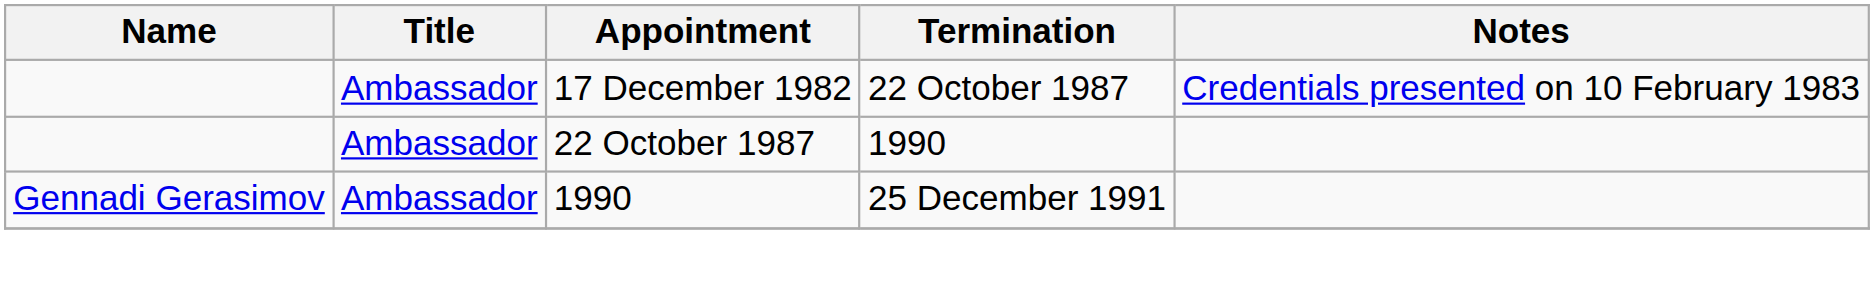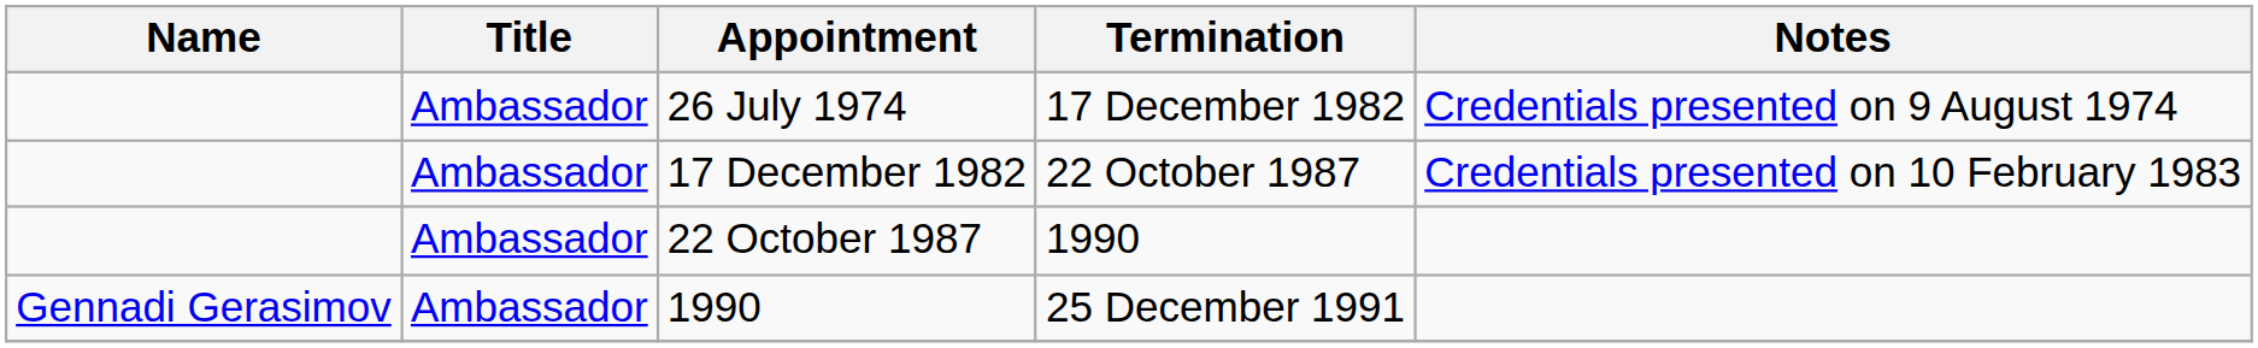+ row: Ambassador | 26 July 1974 | 17 December 1982 | Credentials presented on 9 August 1974
